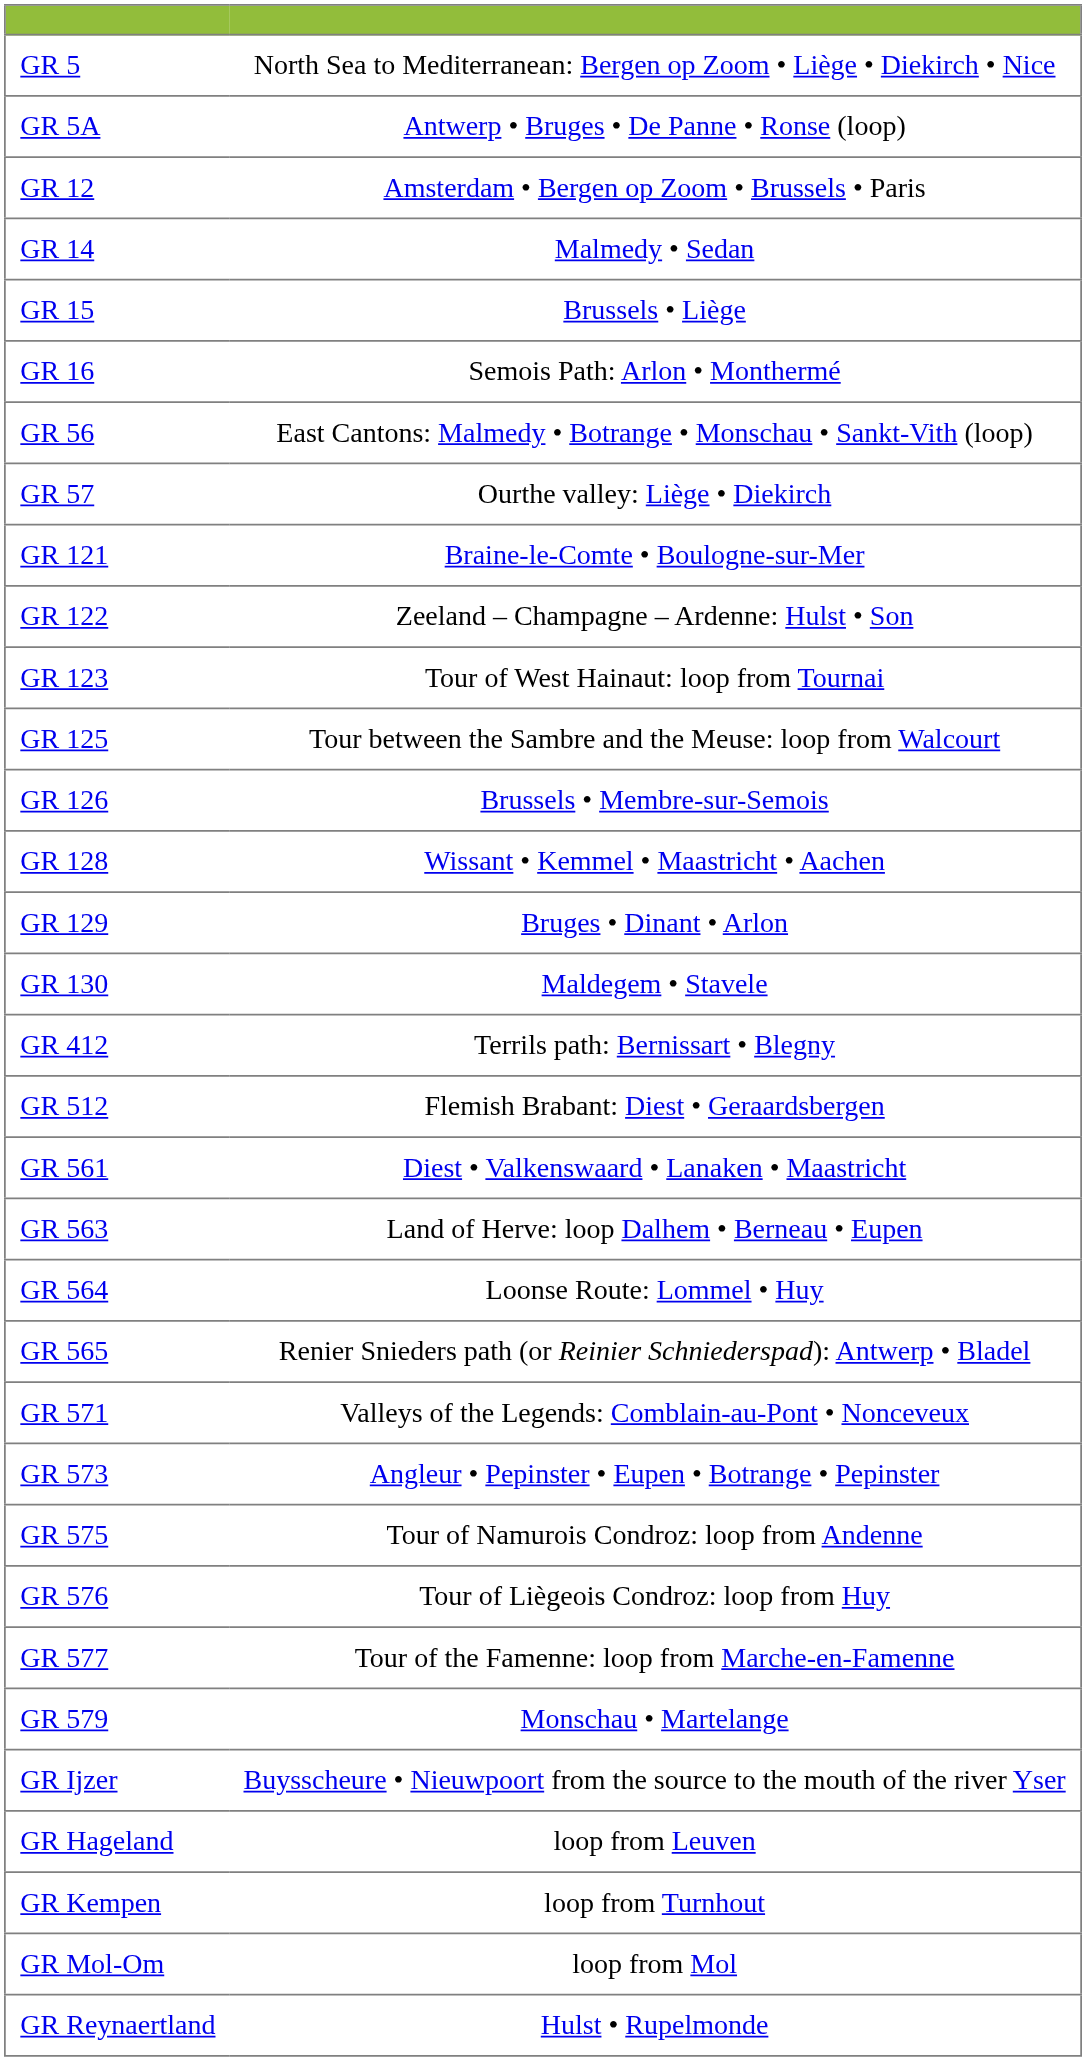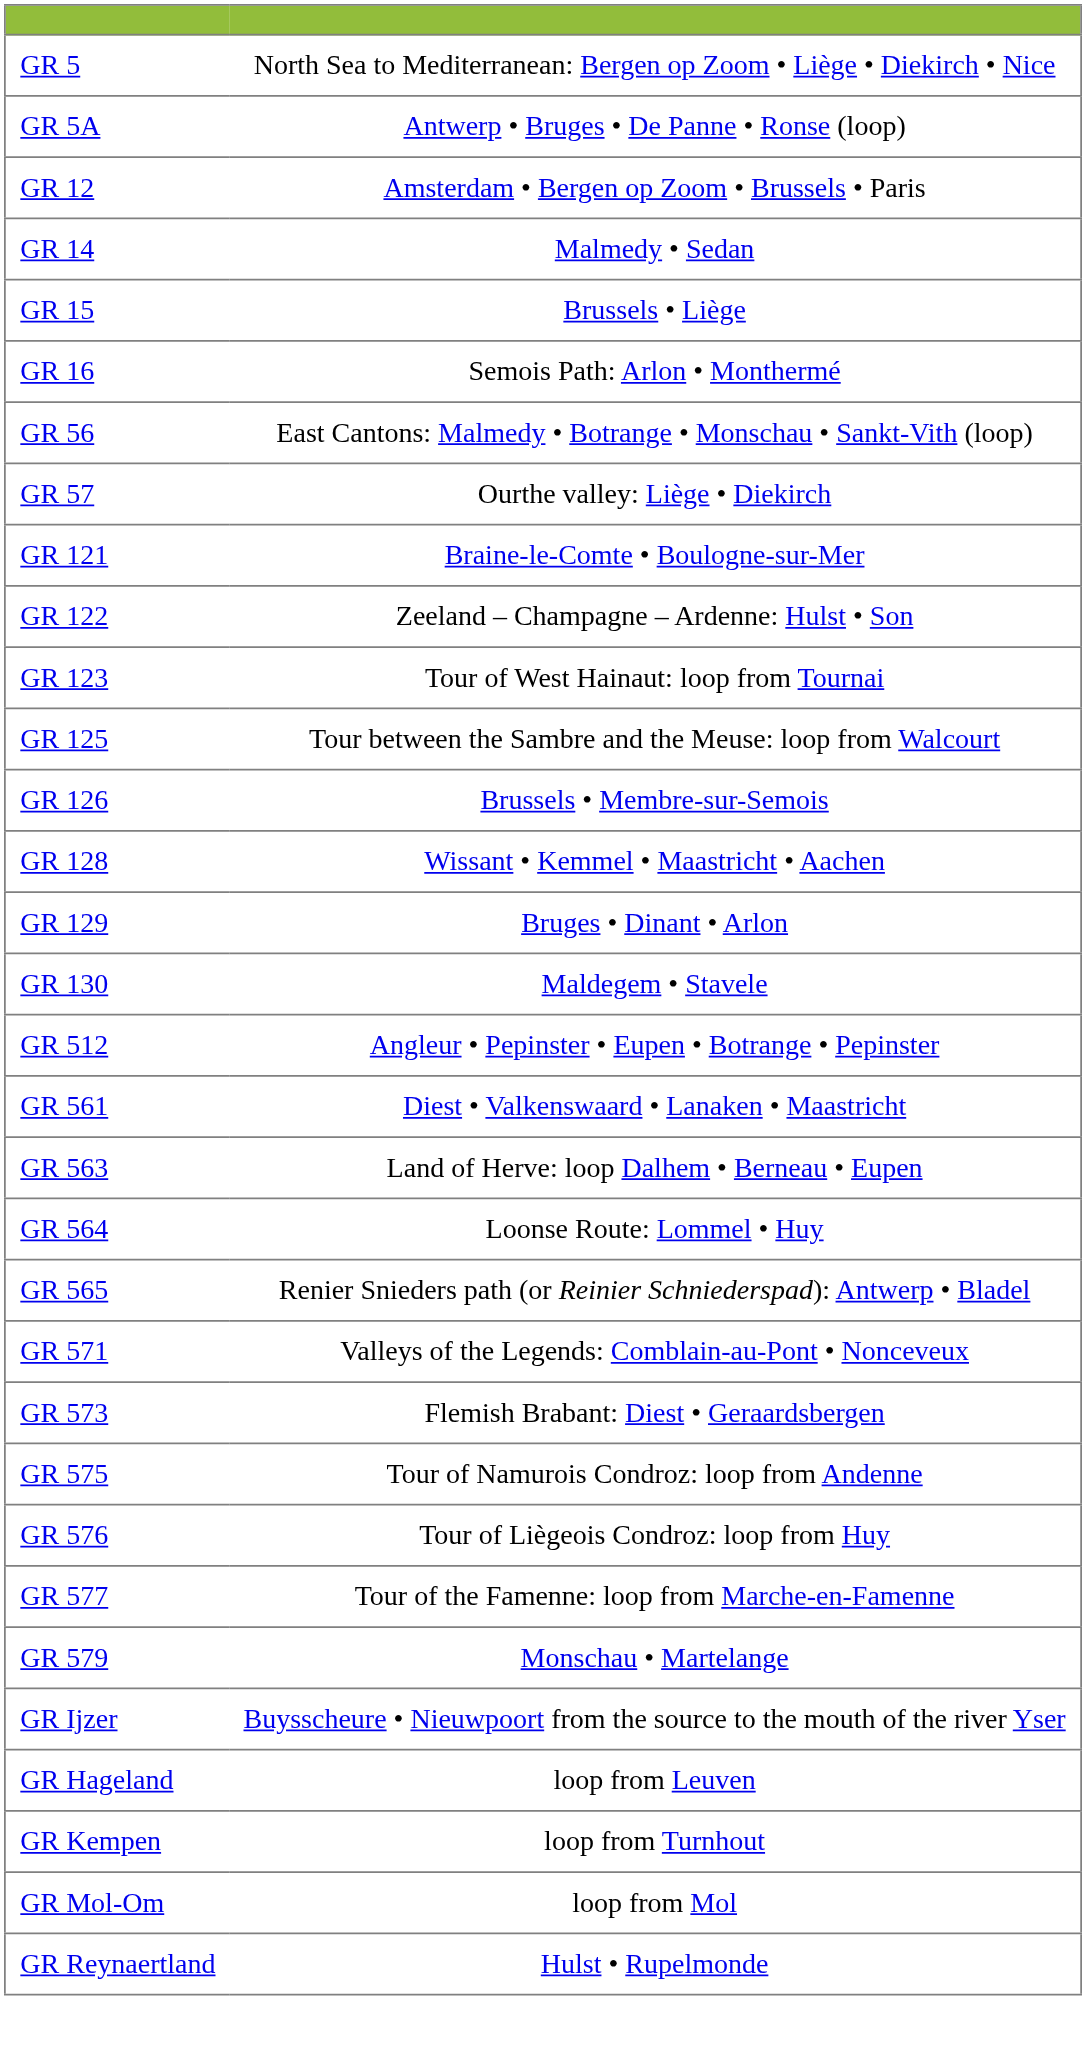- row: GR 412 | Terrils path: Bernissart • Blegny
GR 512 | column 2: Flemish Brabant: Diest • Geraardsbergen -> Angleur • Pepinster • Eupen • Botrange • Pepinster
GR 573 | column 2: Angleur • Pepinster • Eupen • Botrange • Pepinster -> Flemish Brabant: Diest • Geraardsbergen
